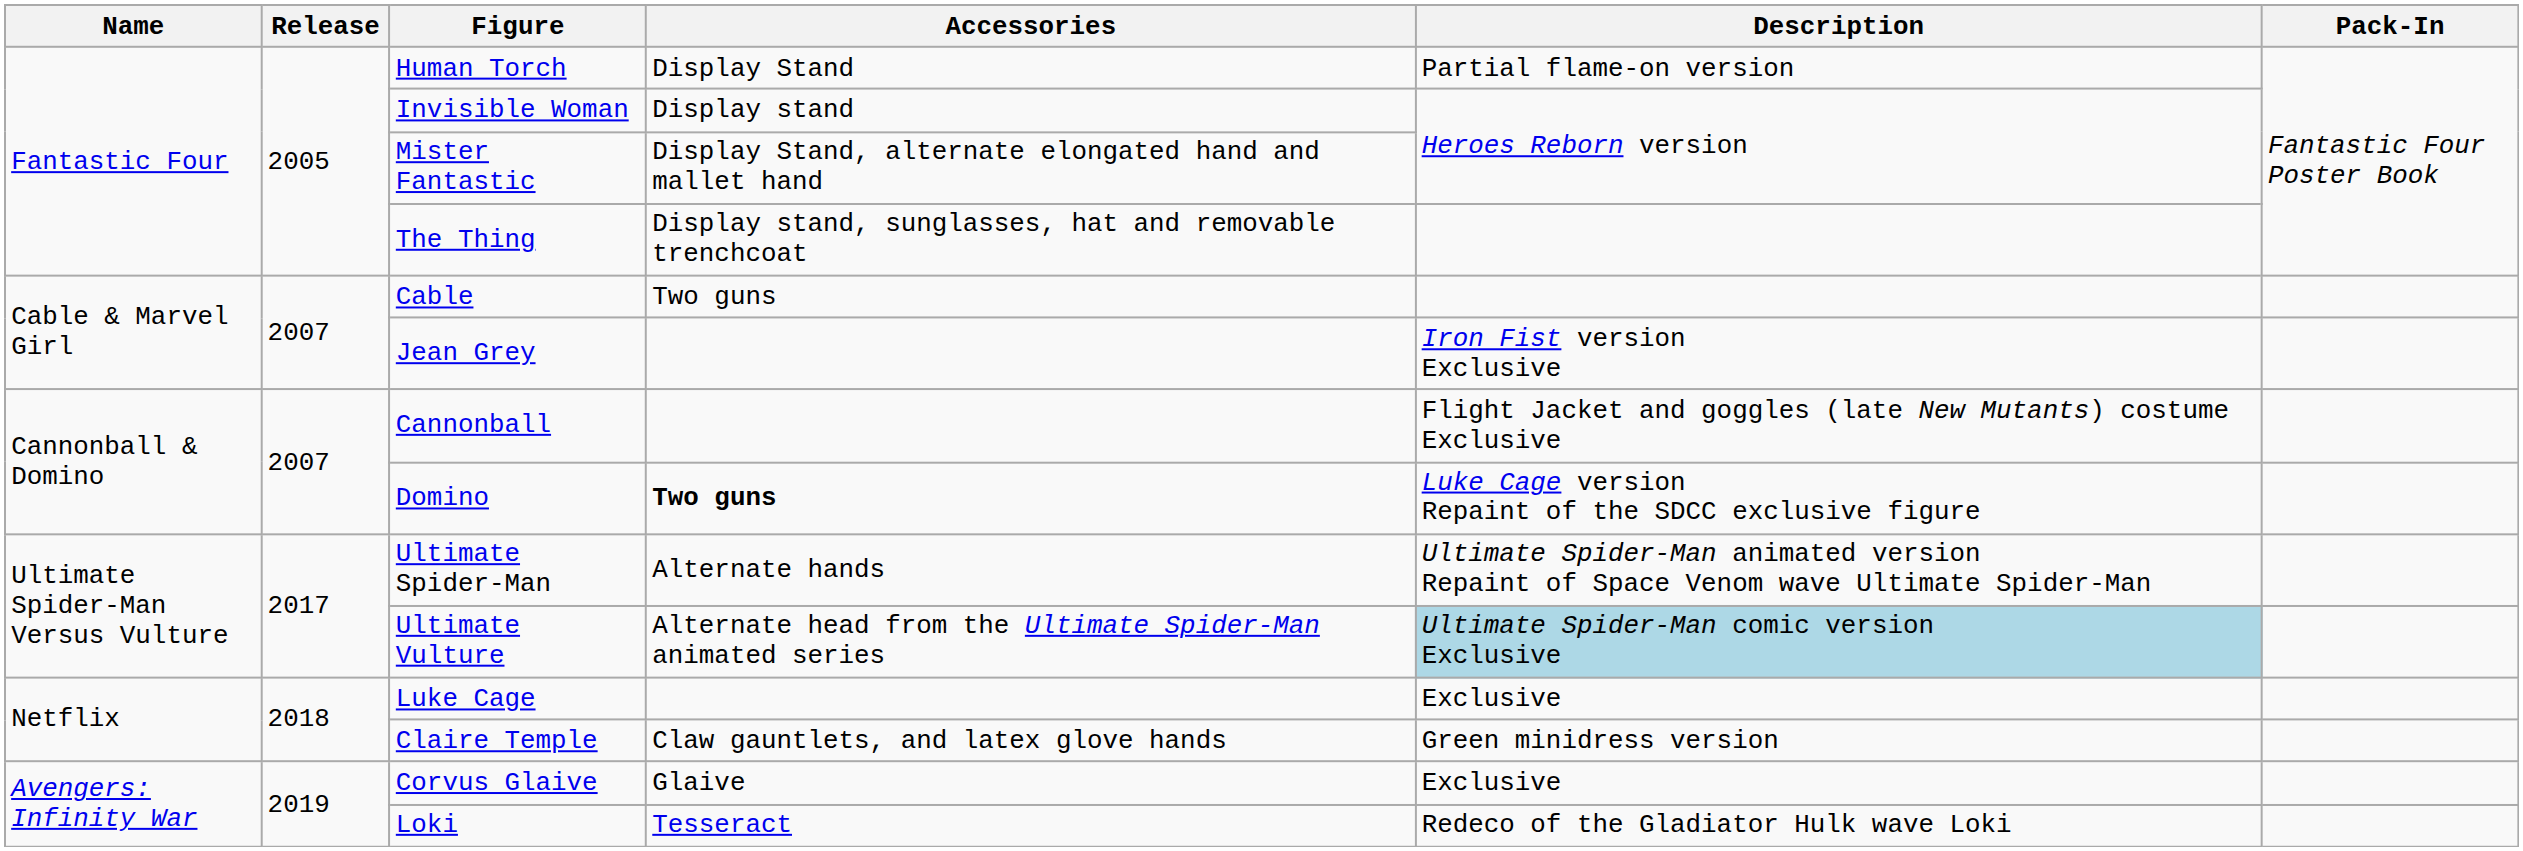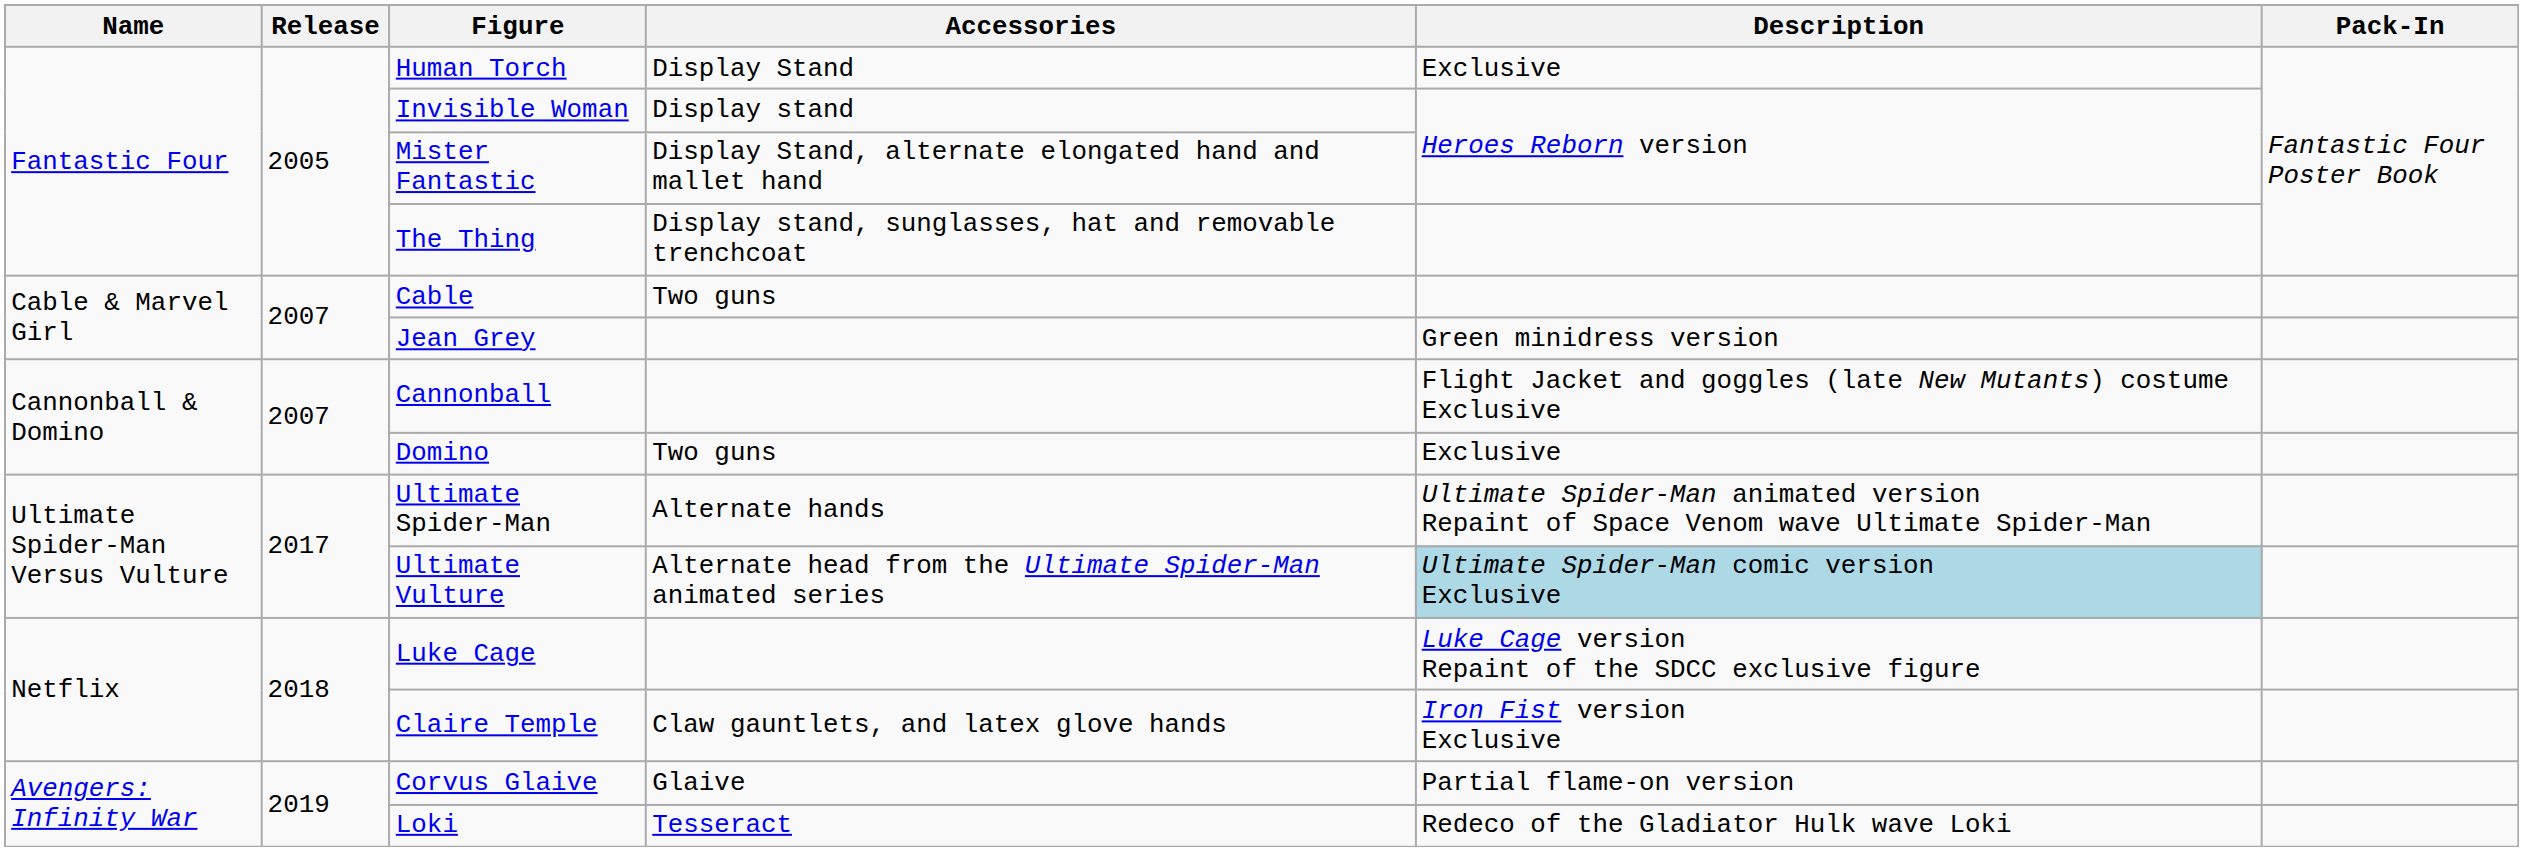Human Torch | Description: Partial flame-on version -> Exclusive
Jean Grey | Description: Iron Fist version Exclusive -> Green minidress version
Domino | Accessories: bold -> normal
Domino | Description: Luke Cage version Repaint of the SDCC exclusive figure -> Exclusive
Luke Cage | Description: Exclusive -> Luke Cage version Repaint of the SDCC exclusive figure
Claire Temple | Description: Green minidress version -> Iron Fist version Exclusive
Corvus Glaive | Description: Exclusive -> Partial flame-on version
